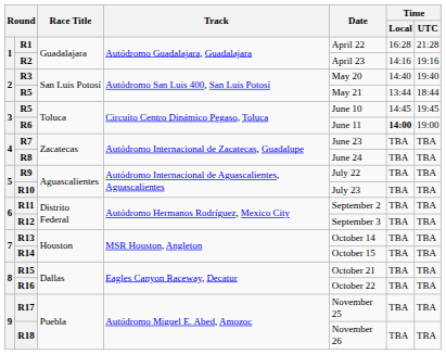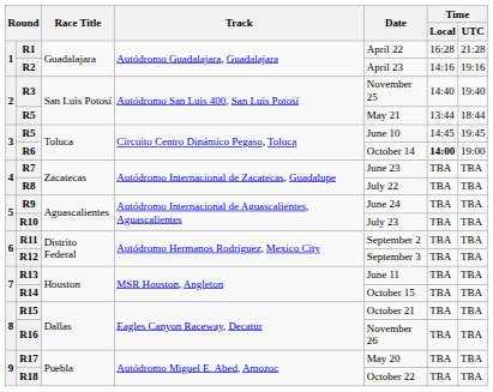R3 | Date: May 20 -> November 25
R6 | Date: June 11 -> October 14
R8 | Date: June 24 -> July 22
R9 | Date: July 22 -> June 24
R13 | Date: October 14 -> June 11
R16 | Date: October 22 -> November 26
R17 | Date: November 25 -> May 20
R18 | Date: November 26 -> October 22
